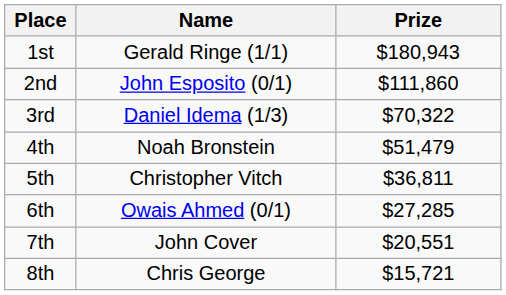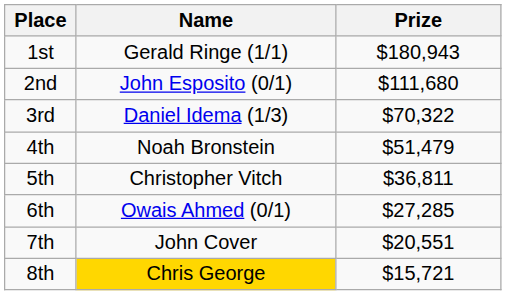2nd | Prize: $111,860 -> $111,680
8th | Name: no background -> gold background
